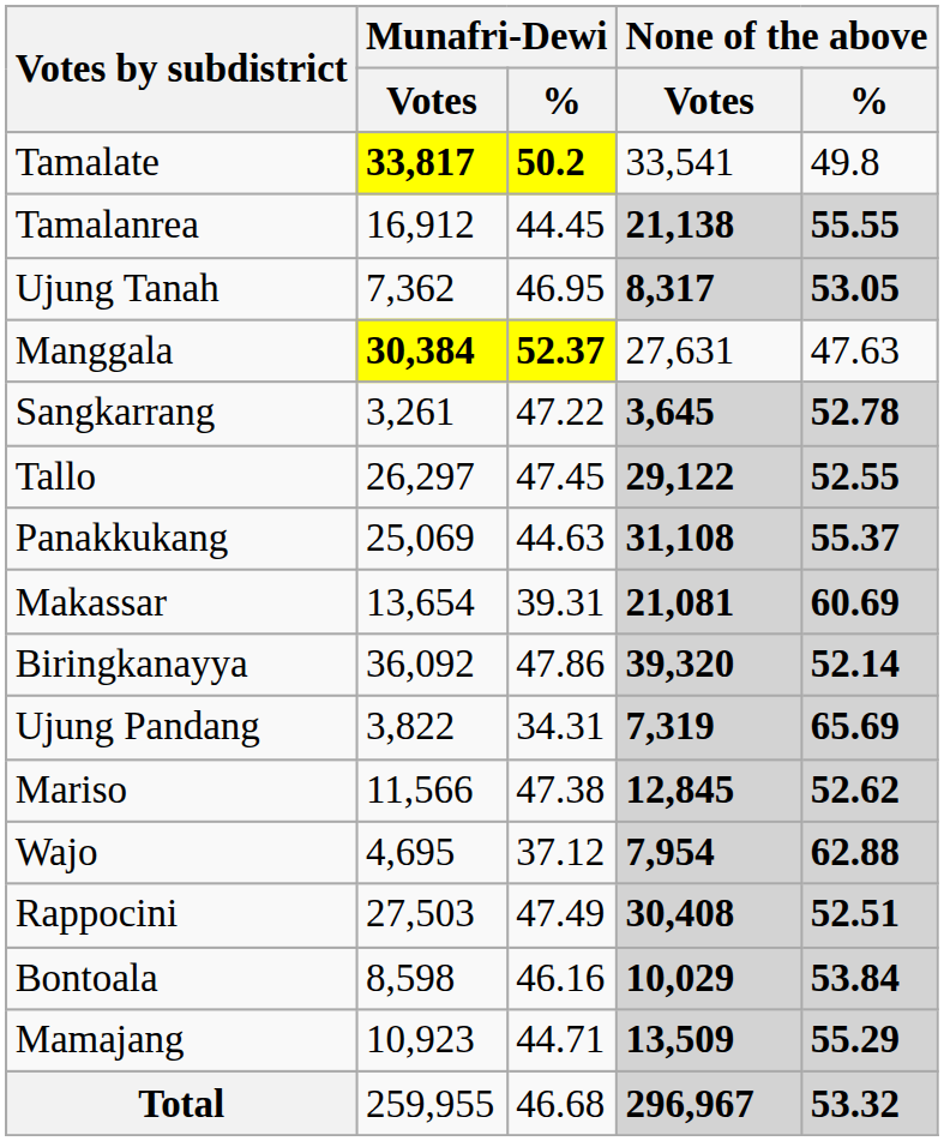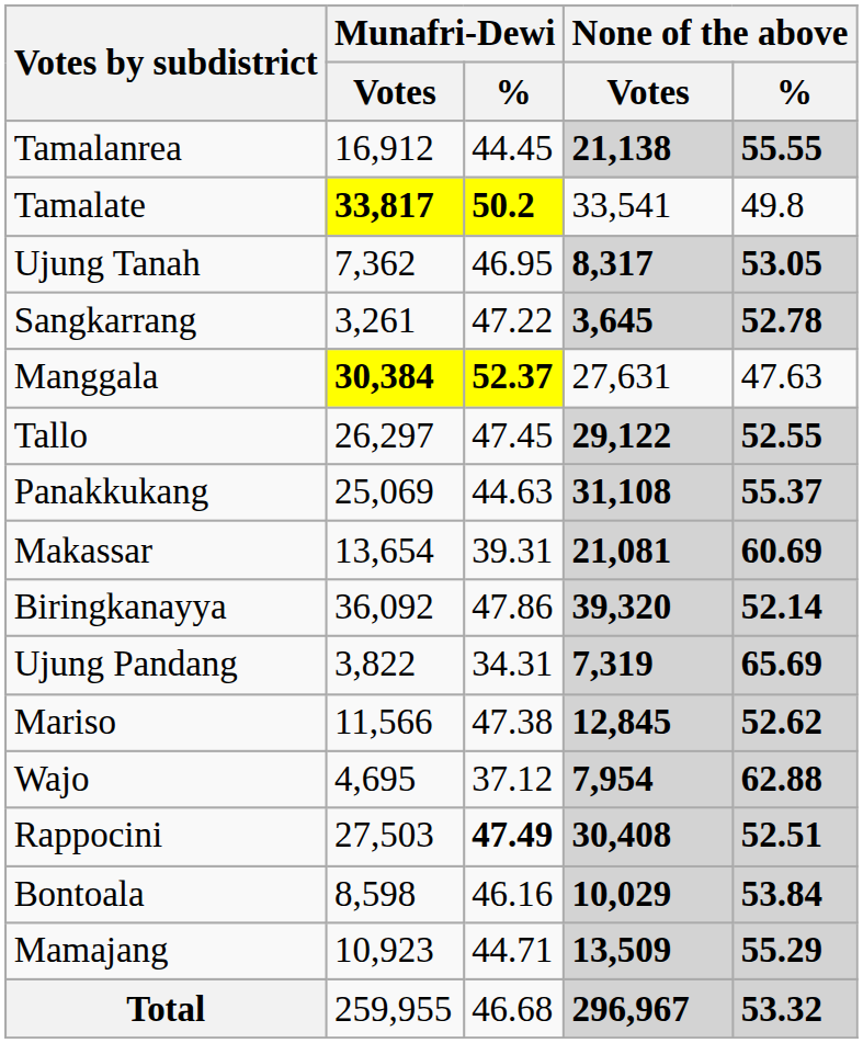rows swapped: Tamalate <-> Tamalanrea
rows swapped: Sangkarrang <-> Manggala
Rappocini | Munafri-Dewi / %: normal -> bold
